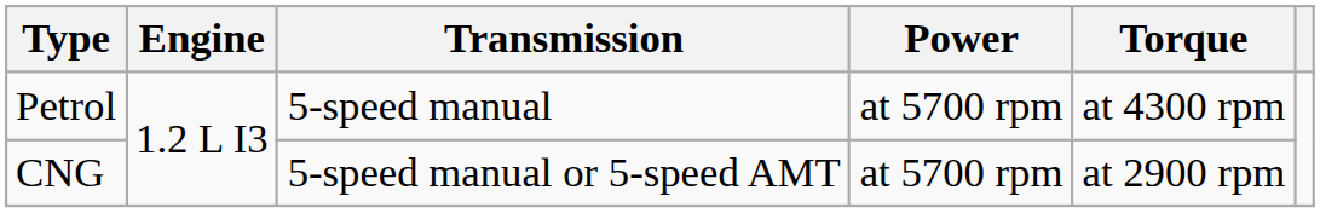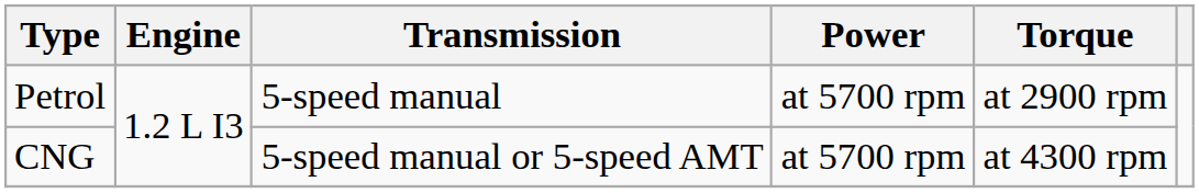Petrol | Torque: at 4300 rpm -> at 2900 rpm
CNG | Torque: at 2900 rpm -> at 4300 rpm
